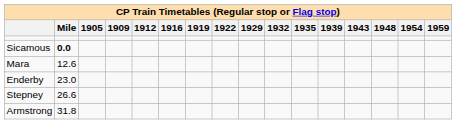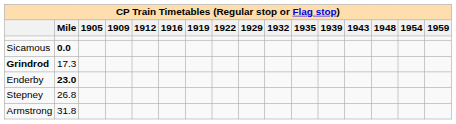- row: Mara | 12.6
+ row: Grindrod | 17.3
Enderby | Mile: normal -> bold
Stepney | Mile: 26.6 -> 26.8
